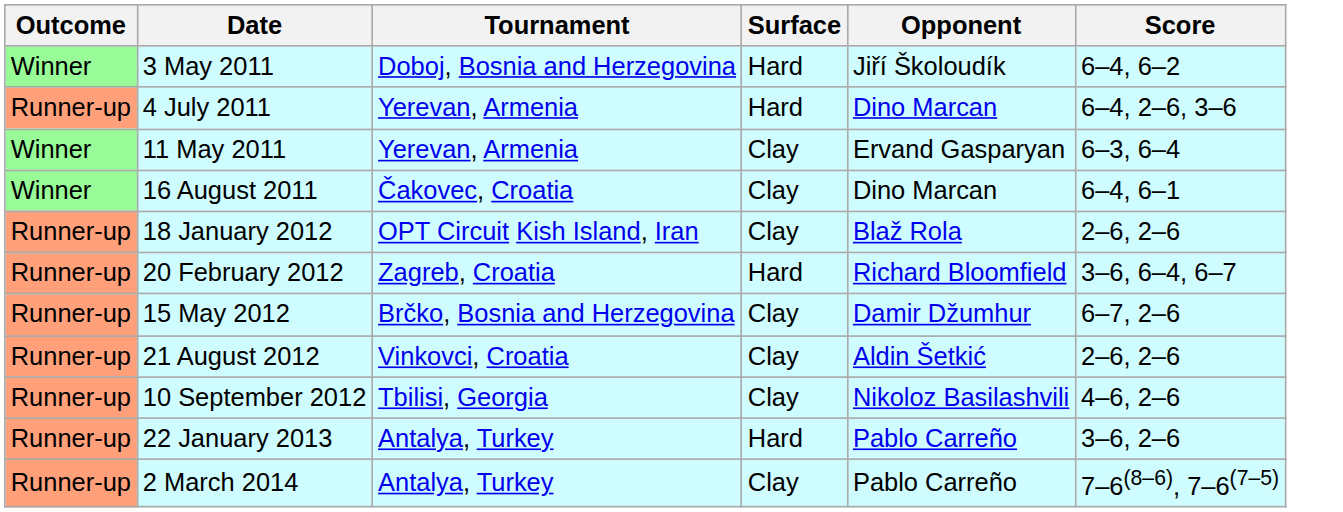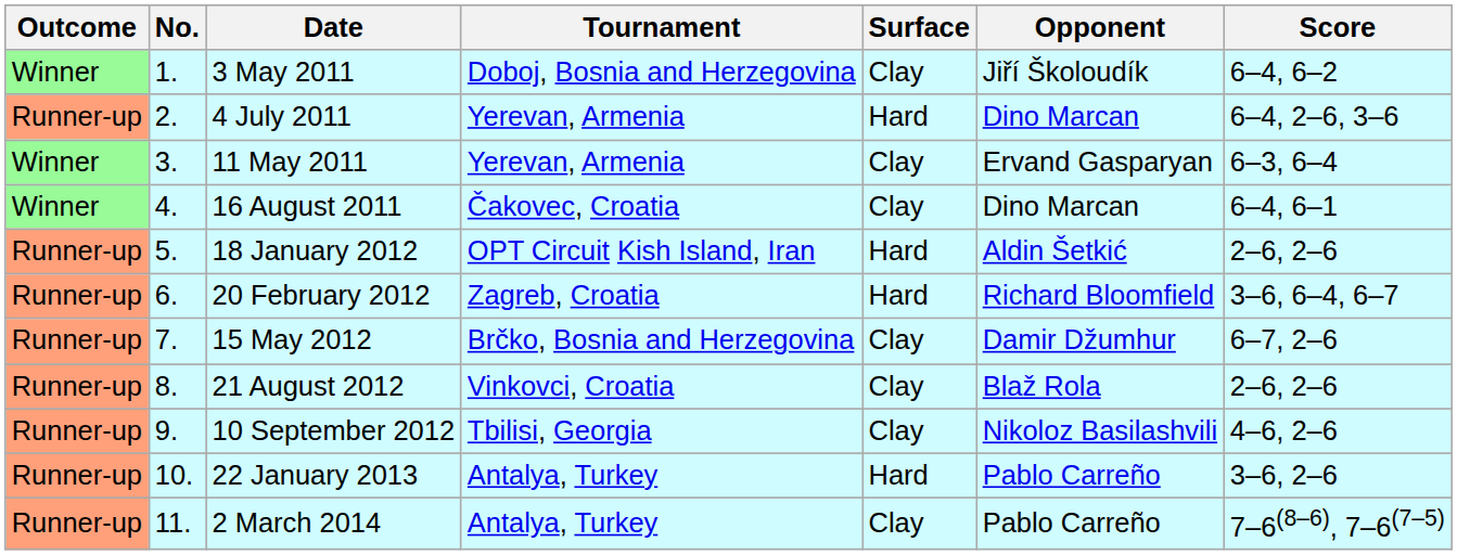+ column: No. | 1. | 2. | 3. | 4. | 5. | 6. | 7. | 8. | 9. | 10. | 11.
3 May 2011 | Surface: Hard -> Clay
18 January 2012 | Surface: Clay -> Hard
18 January 2012 | Opponent: Blaž Rola -> Aldin Šetkić
21 August 2012 | Opponent: Aldin Šetkić -> Blaž Rola
